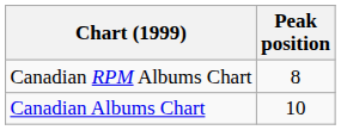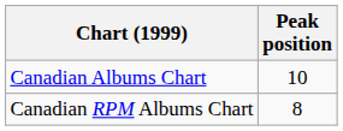rows swapped: Canadian Albums Chart <-> Canadian RPM Albums Chart
